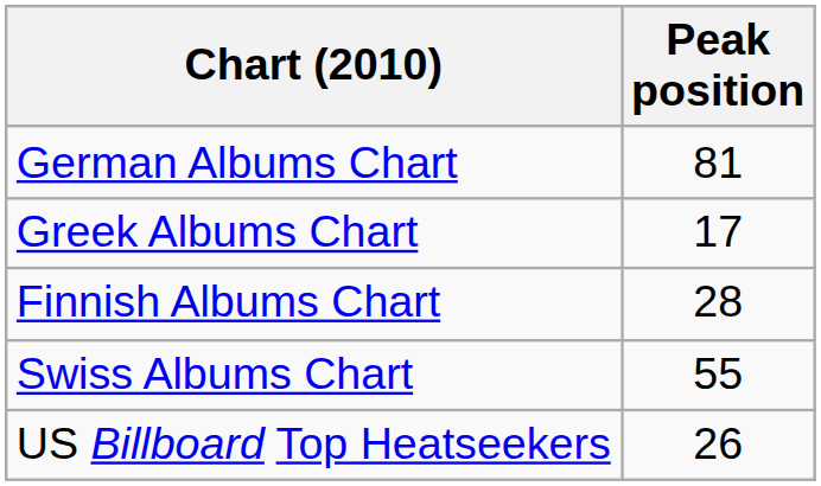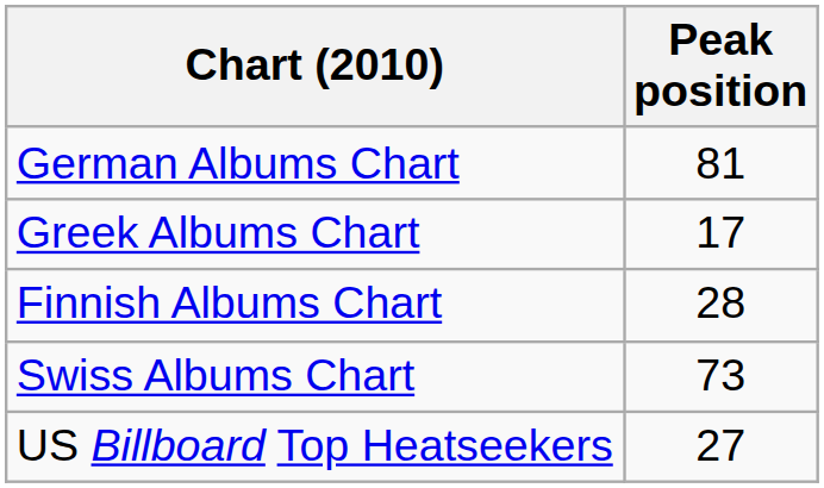Swiss Albums Chart | Peak position: 55 -> 73
US Billboard Top Heatseekers | Peak position: 26 -> 27
